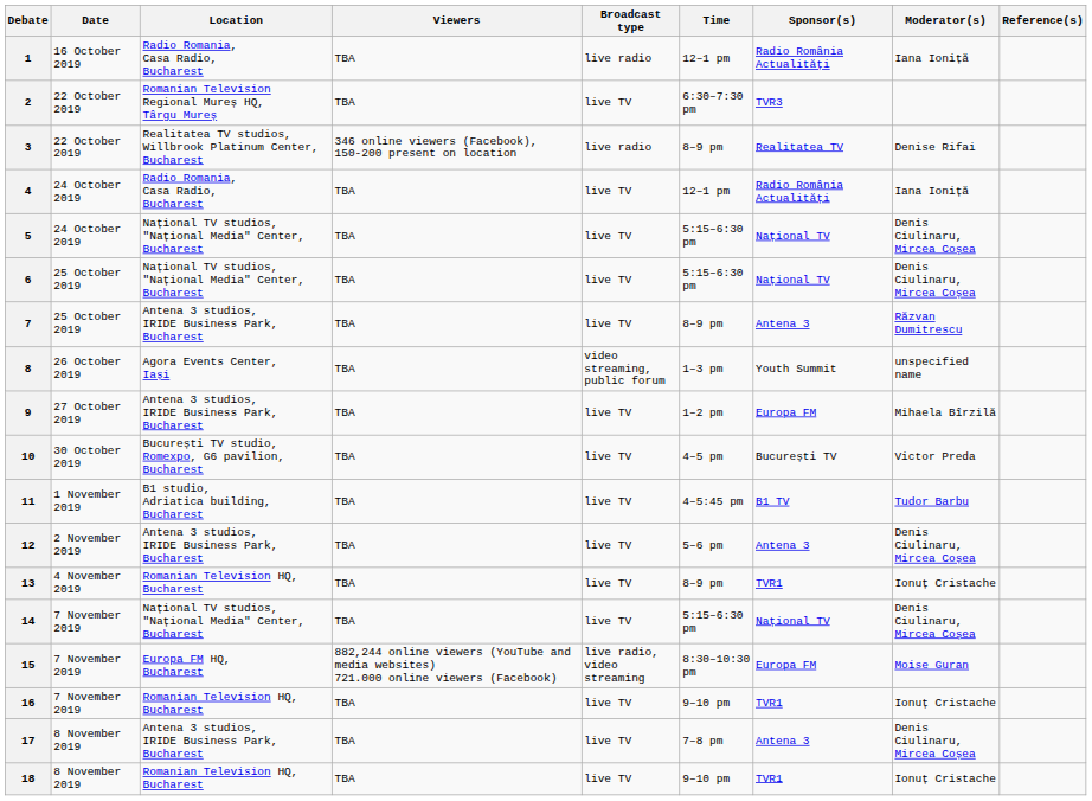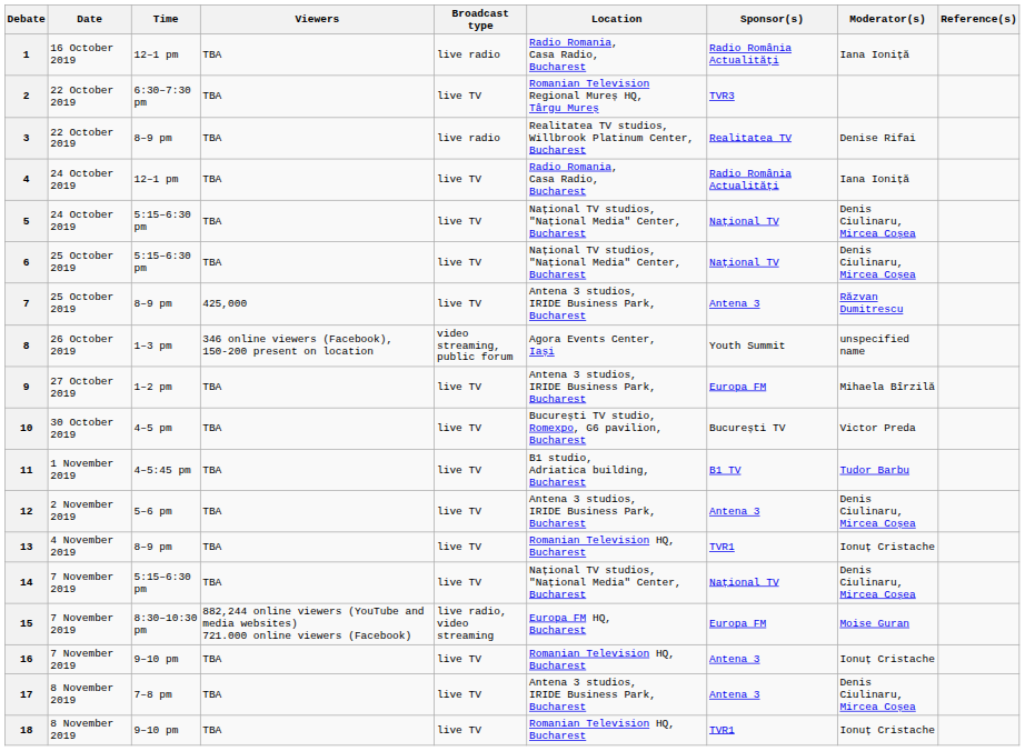columns swapped: Time <-> Location
3 | Viewers: 346 online viewers (Facebook), 150-200 present on location -> TBA
7 | Viewers: TBA -> 425,000
8 | Viewers: TBA -> 346 online viewers (Facebook), 150-200 present on location
16 | Sponsor(s): TVR1 -> Antena 3
